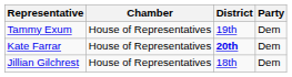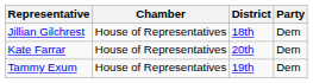rows swapped: Tammy Exum <-> Jillian Gilchrest
Kate Farrar | District: bold -> normal
